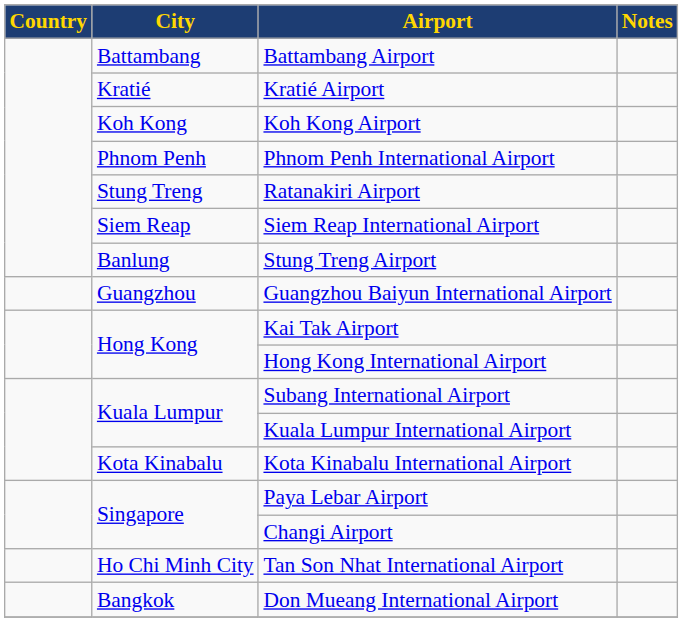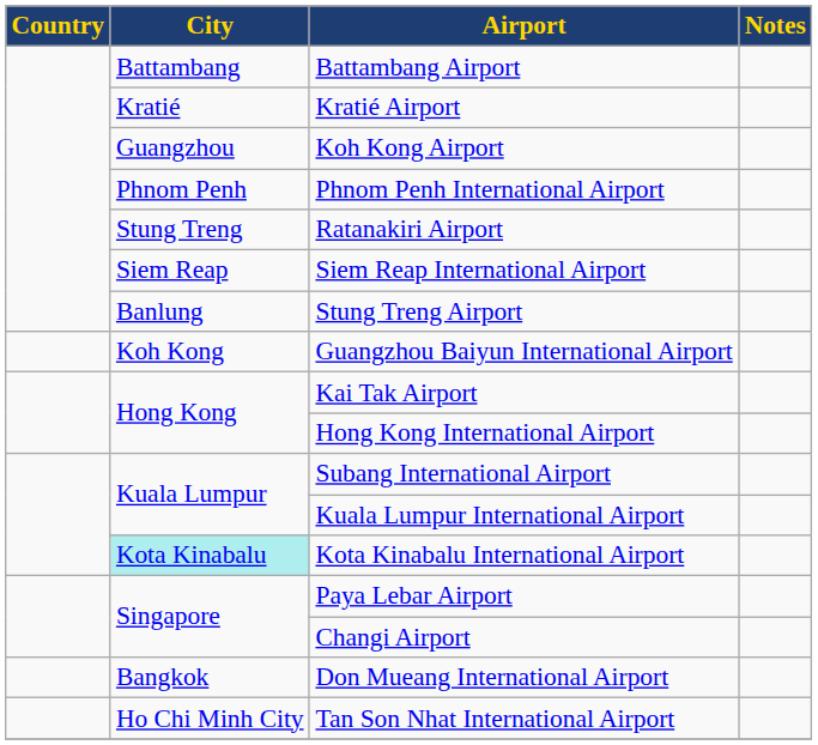Koh Kong Airport | City: Koh Kong -> Guangzhou
Guangzhou Baiyun International Airport | City: Guangzhou -> Koh Kong
Kota Kinabalu International Airport | City: no background -> paleturquoise background
rows swapped: Don Mueang International Airport <-> Tan Son Nhat International Airport
